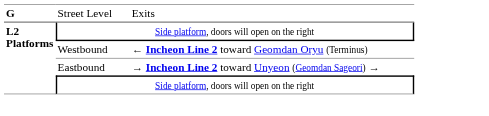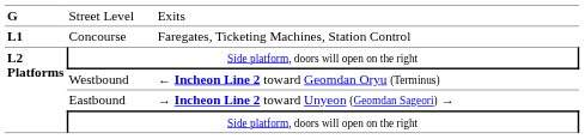+ row: L1 | Concourse | Faregates, Ticketing Machines, Station Control
